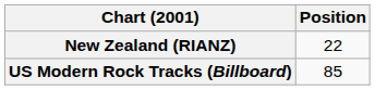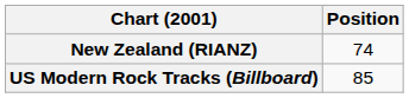New Zealand (RIANZ) | Position: 22 -> 74
